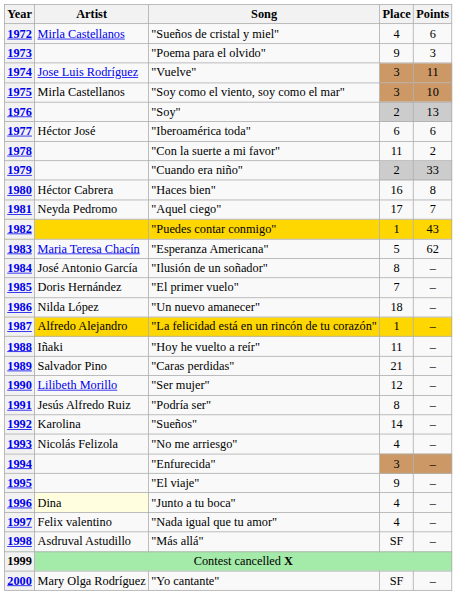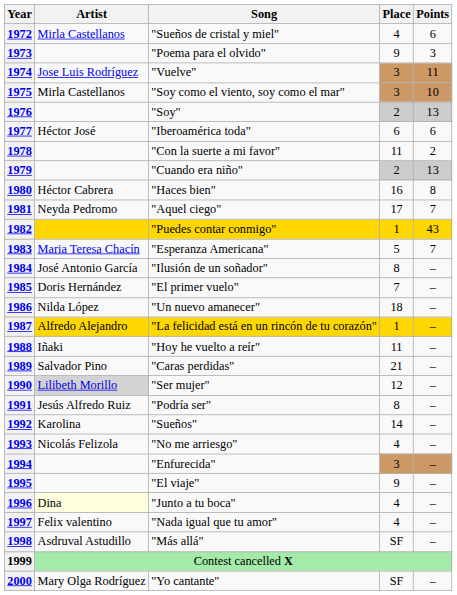1979 | Points: 33 -> 13
1983 | Points: 62 -> 7
1990 | Artist: no background -> lightgrey background
